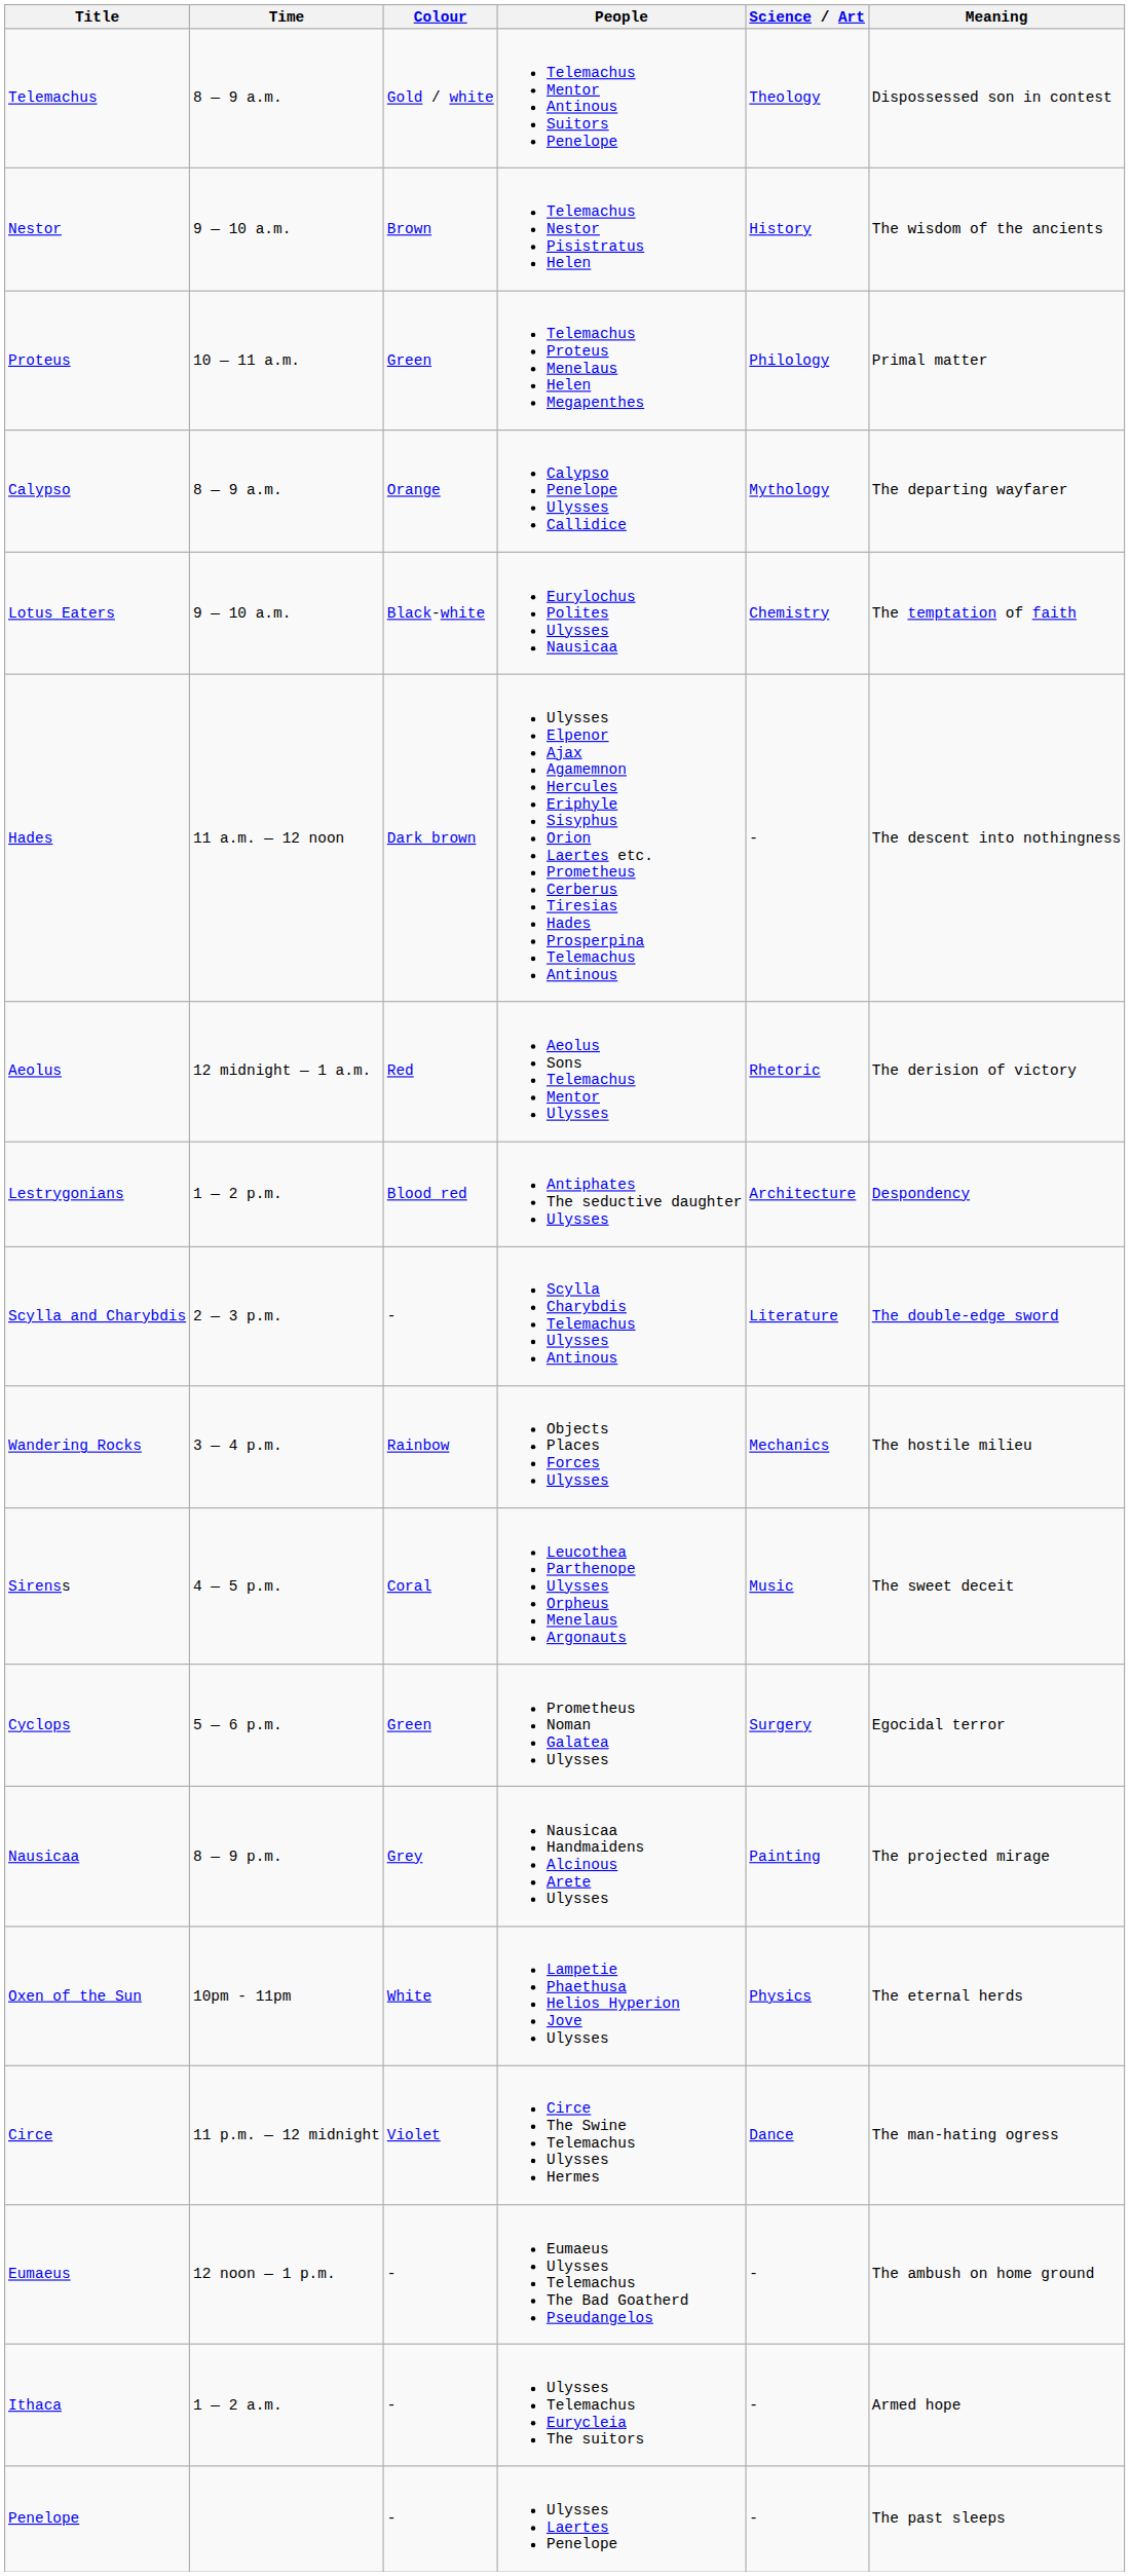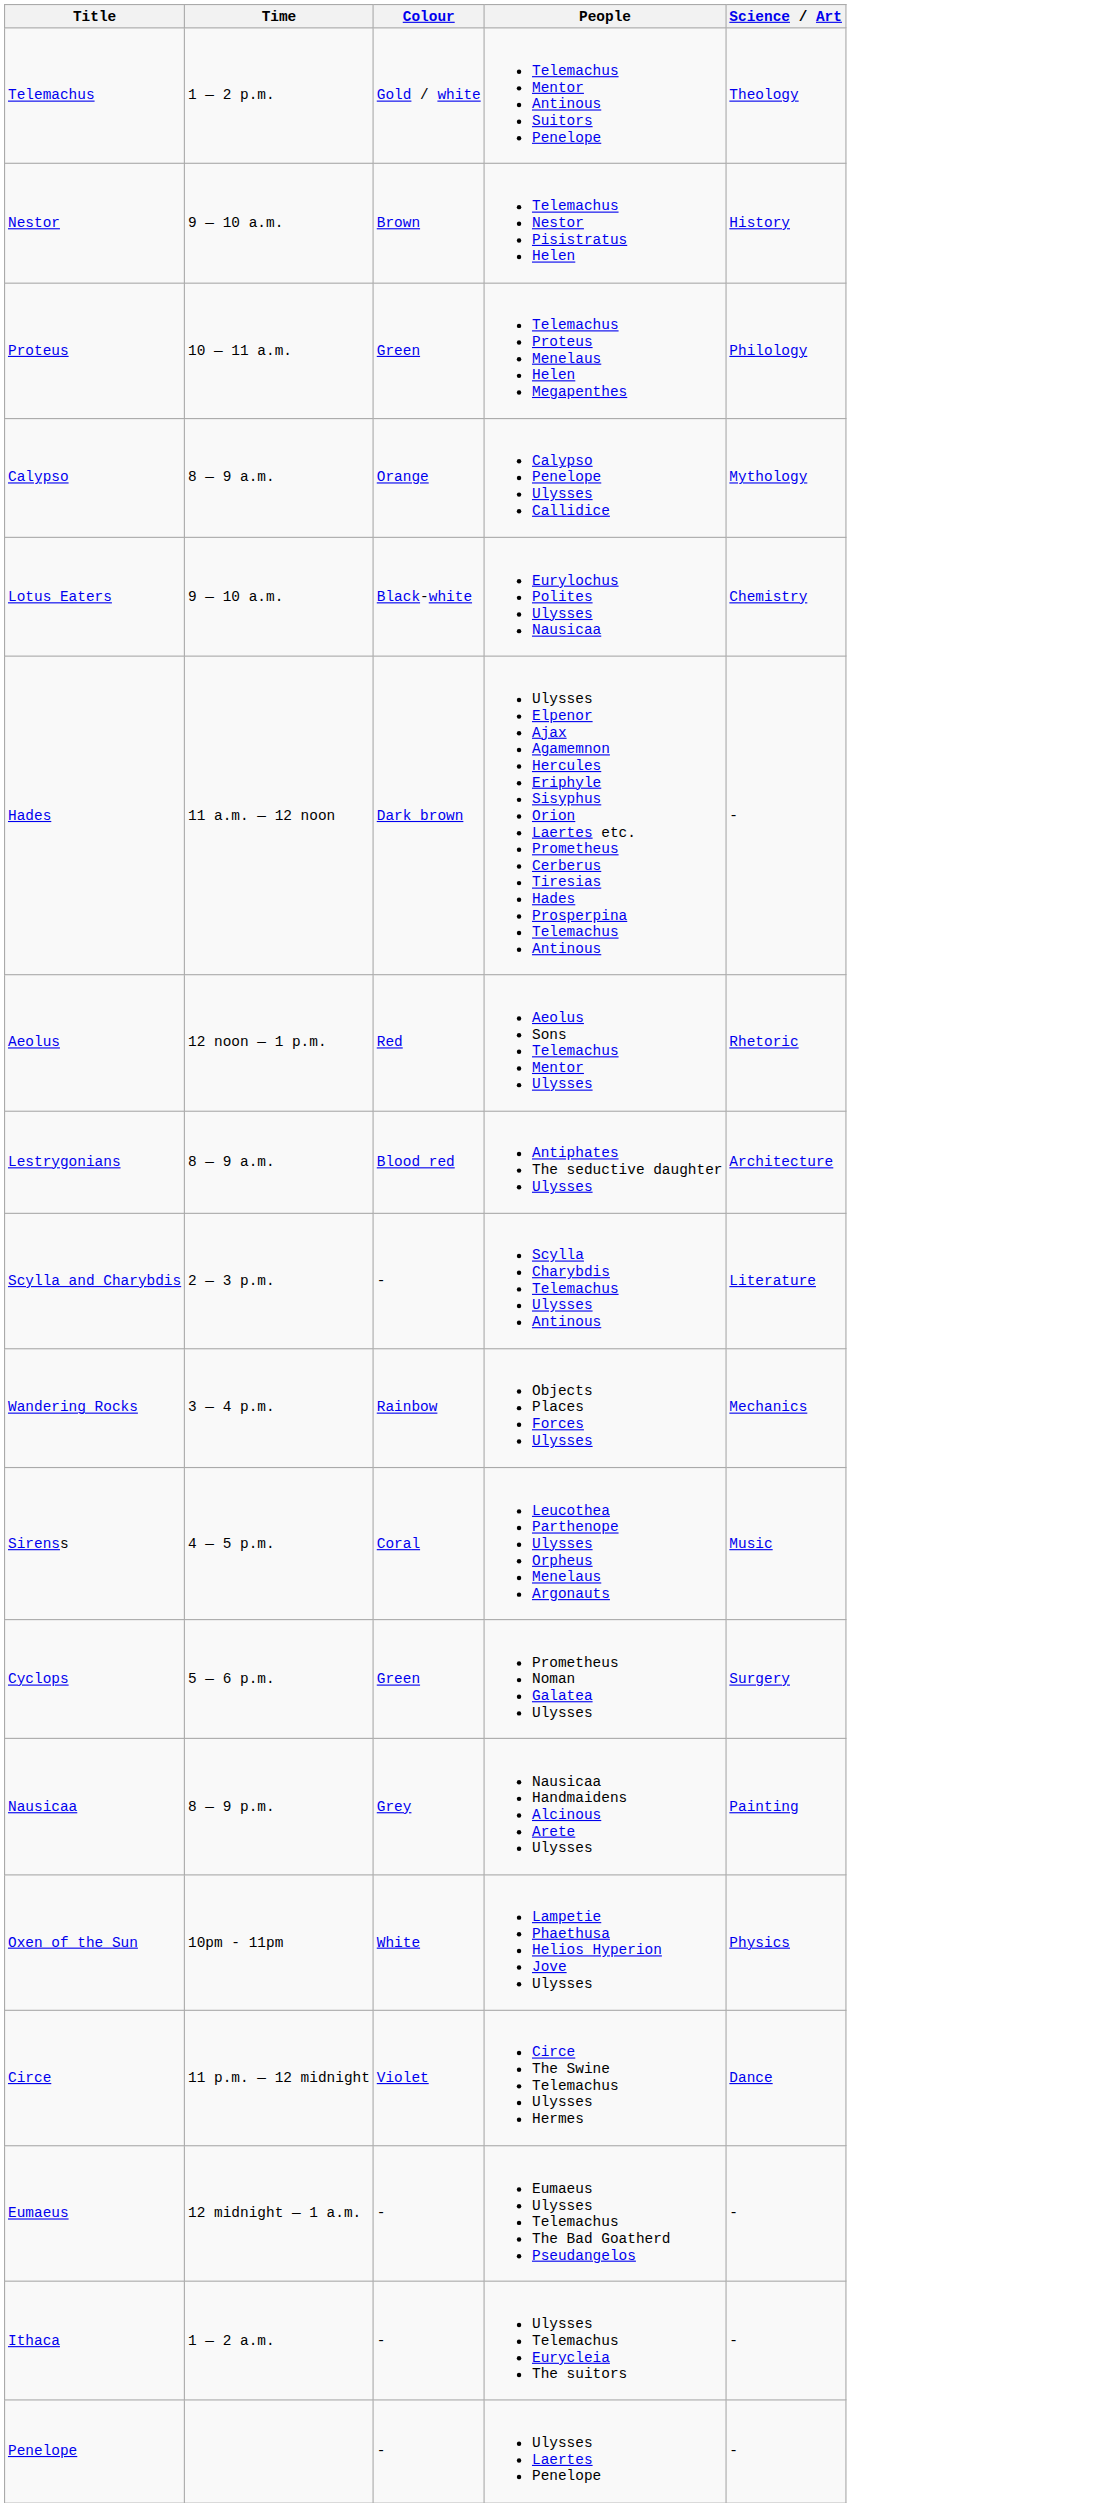- column: Meaning | Dispossessed son in contest | The wisdom of the ancients | Primal matter | The departing wayfarer | The temptation of faith | The descent into nothingness | The derision of victory | Despondency | The double-edge sword | The hostile milieu | The sweet deceit | Egocidal terror | The projected mirage | The eternal herds | The man-hating ogress | The ambush on home ground | Armed hope | The past sleeps
Telemachus | Time: 8 — 9 a.m. -> 1 — 2 p.m.
Aeolus | Time: 12 midnight — 1 a.m. -> 12 noon — 1 p.m.
Lestrygonians | Time: 1 — 2 p.m. -> 8 — 9 a.m.
Eumaeus | Time: 12 noon — 1 p.m. -> 12 midnight — 1 a.m.
